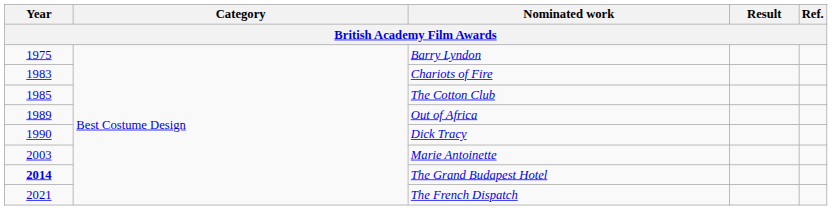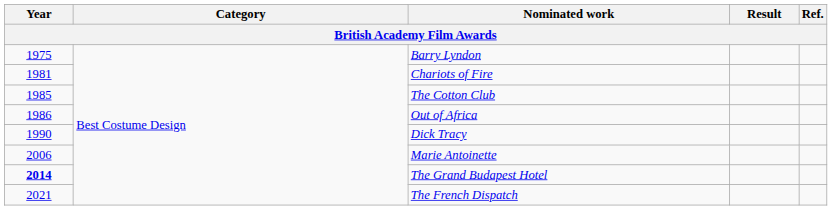Chariots of Fire | Year: 1983 -> 1981
Out of Africa | Year: 1989 -> 1986
Marie Antoinette | Year: 2003 -> 2006
